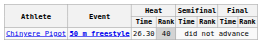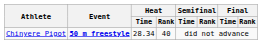Chinyere Pigot | Heat / Time: 26.30 -> 28.34
Chinyere Pigot | Heat / Rank: lightgrey background -> no background
